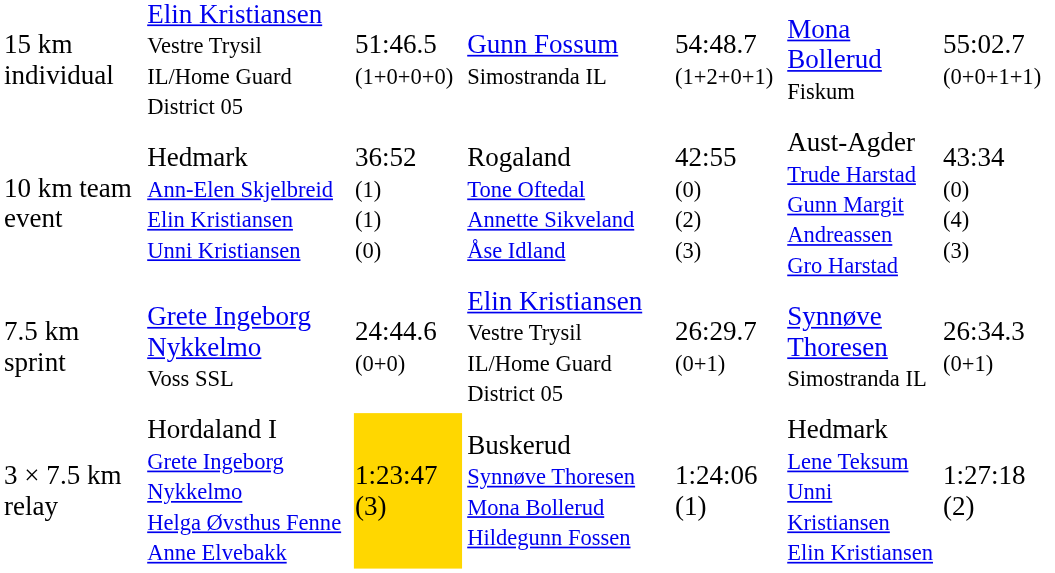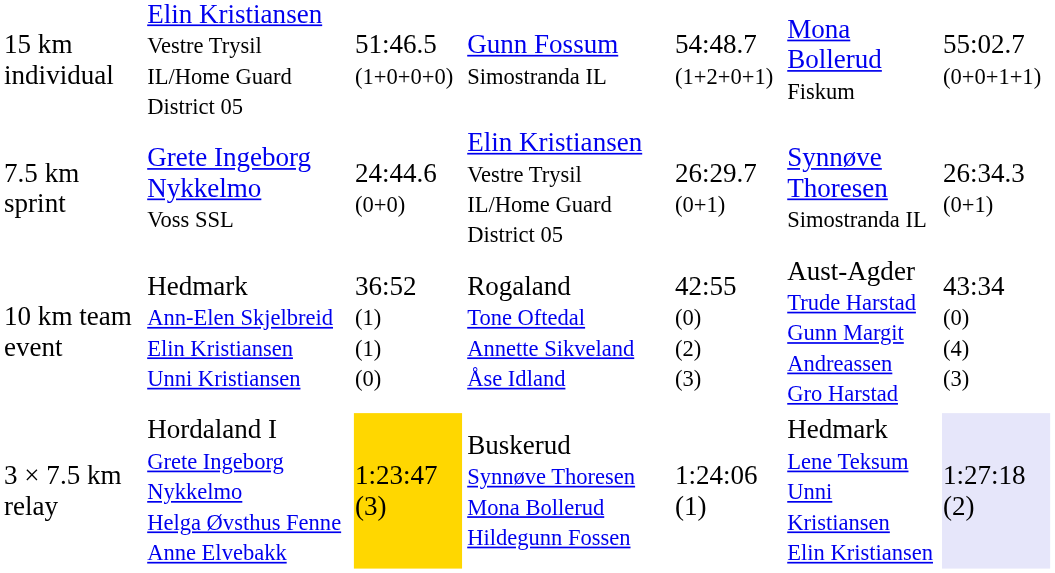rows swapped: 7.5 km sprint <-> 10 km team event
3 × 7.5 km relay | column 7: no background -> lavender background
